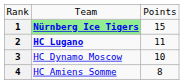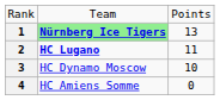1 | column 3: 15 -> 13
4 | column 3: 8 -> 0
